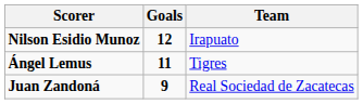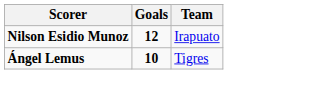Ángel Lemus | Goals: 11 -> 10
- row: Juan Zandoná | 9 | Real Sociedad de Zacatecas
